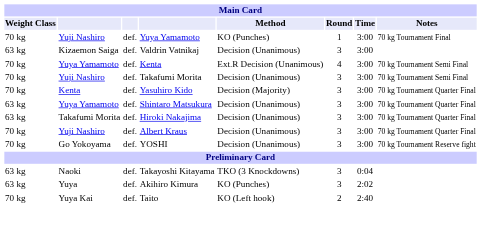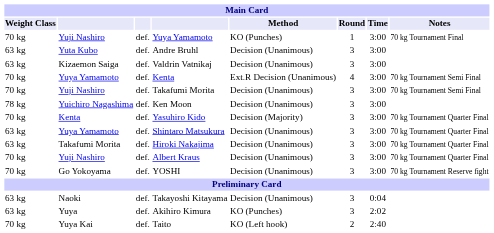+ row: 63 kg | Yuta Kubo | def. | Andre Bruhl | Decision (Unanimous) | 3 | 3:00
+ row: 78 kg | Yuichiro Nagashima | def. | Ken Moon | Decision (Unanimous) | 3 | 3:00
Takayoshi Kitayama | Method: TKO (3 Knockdowns) -> Decision (Unanimous)
